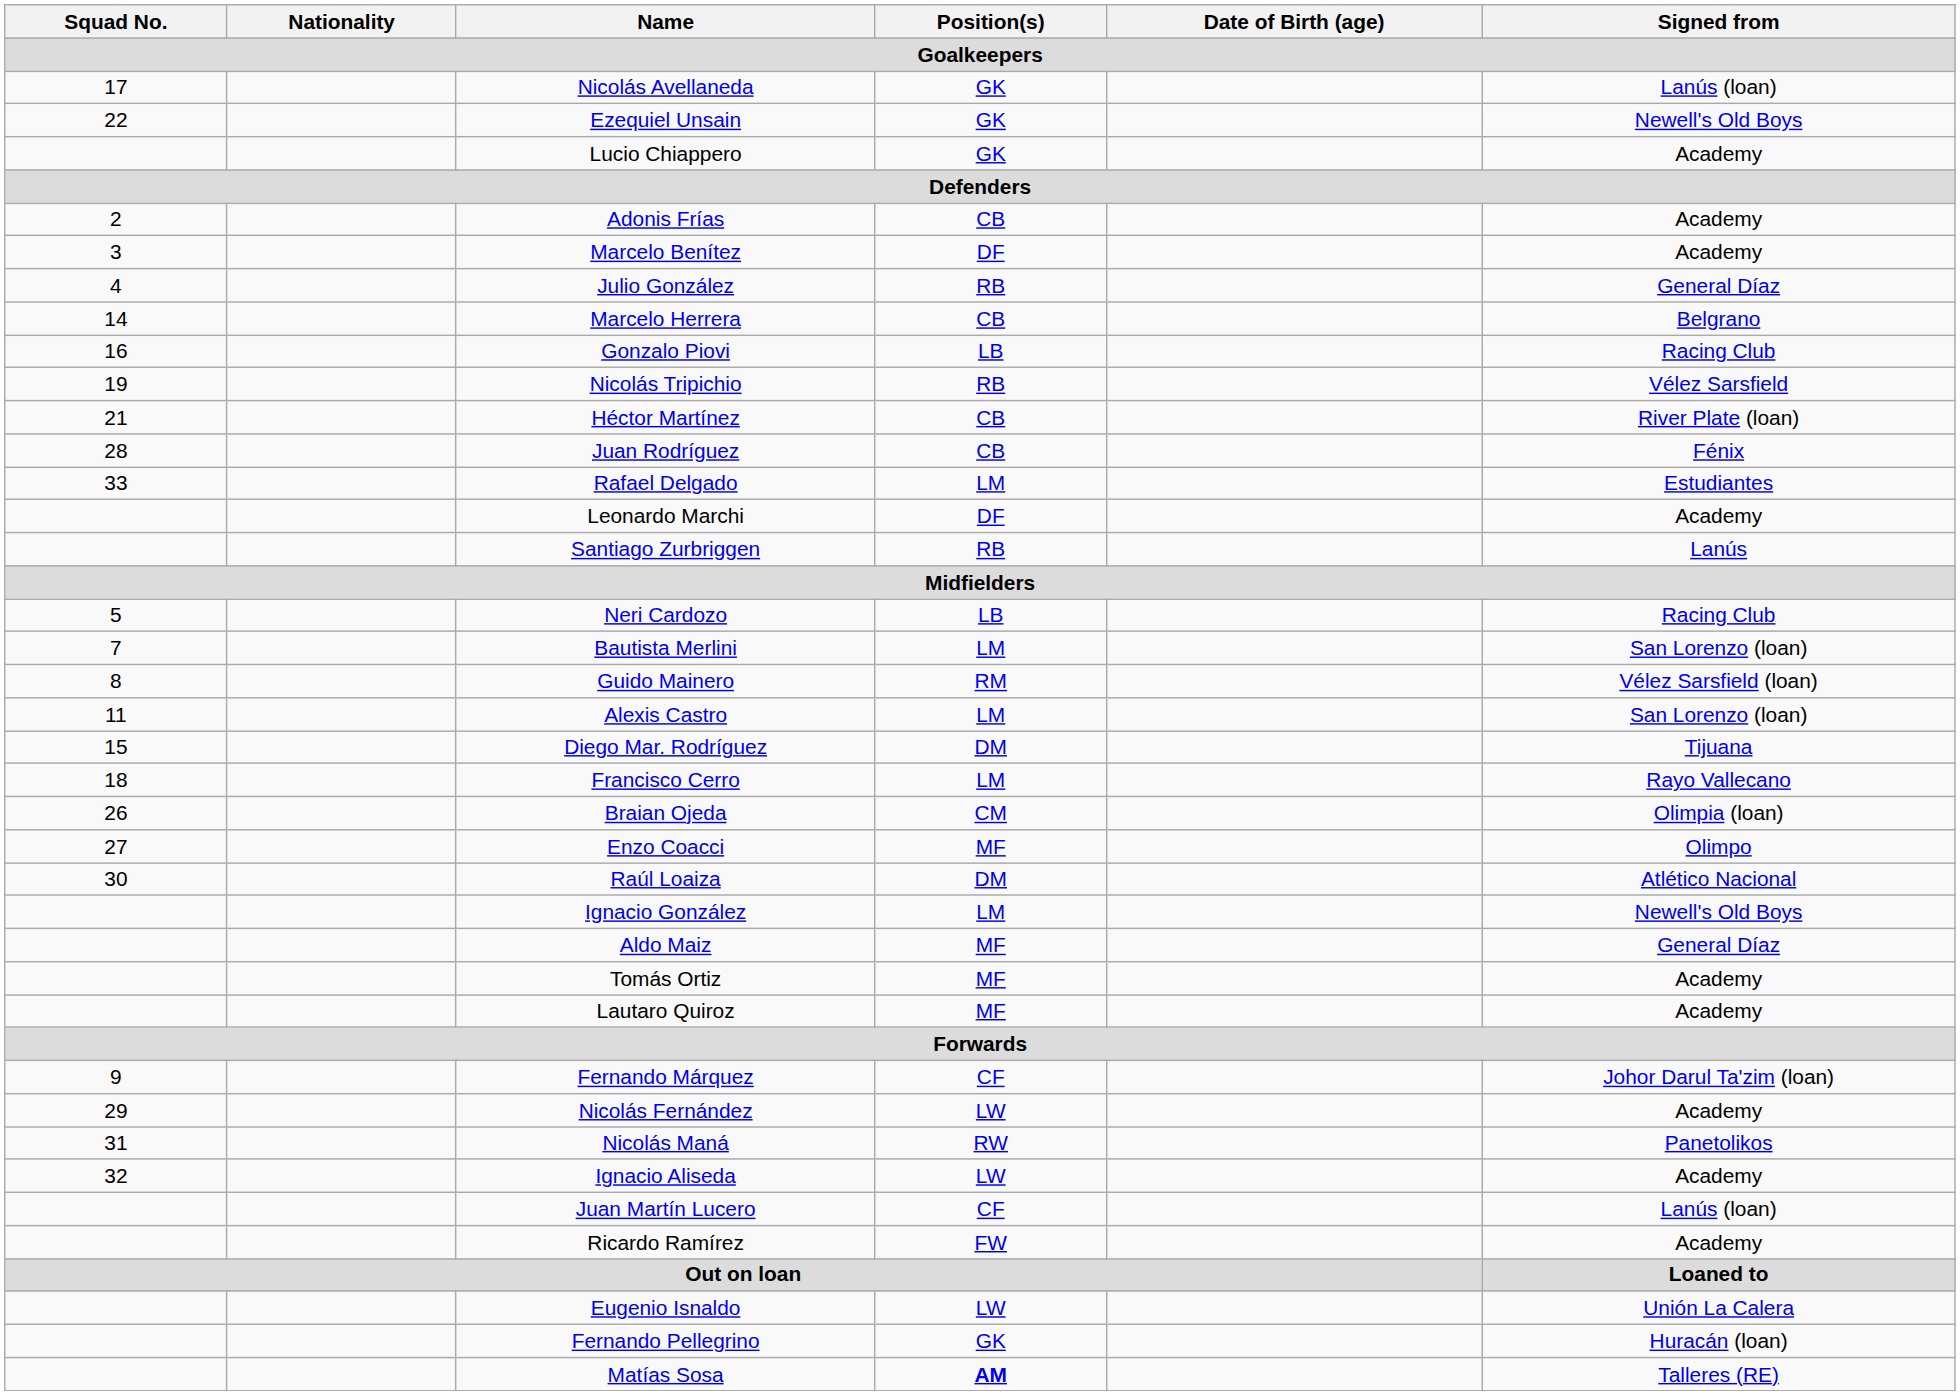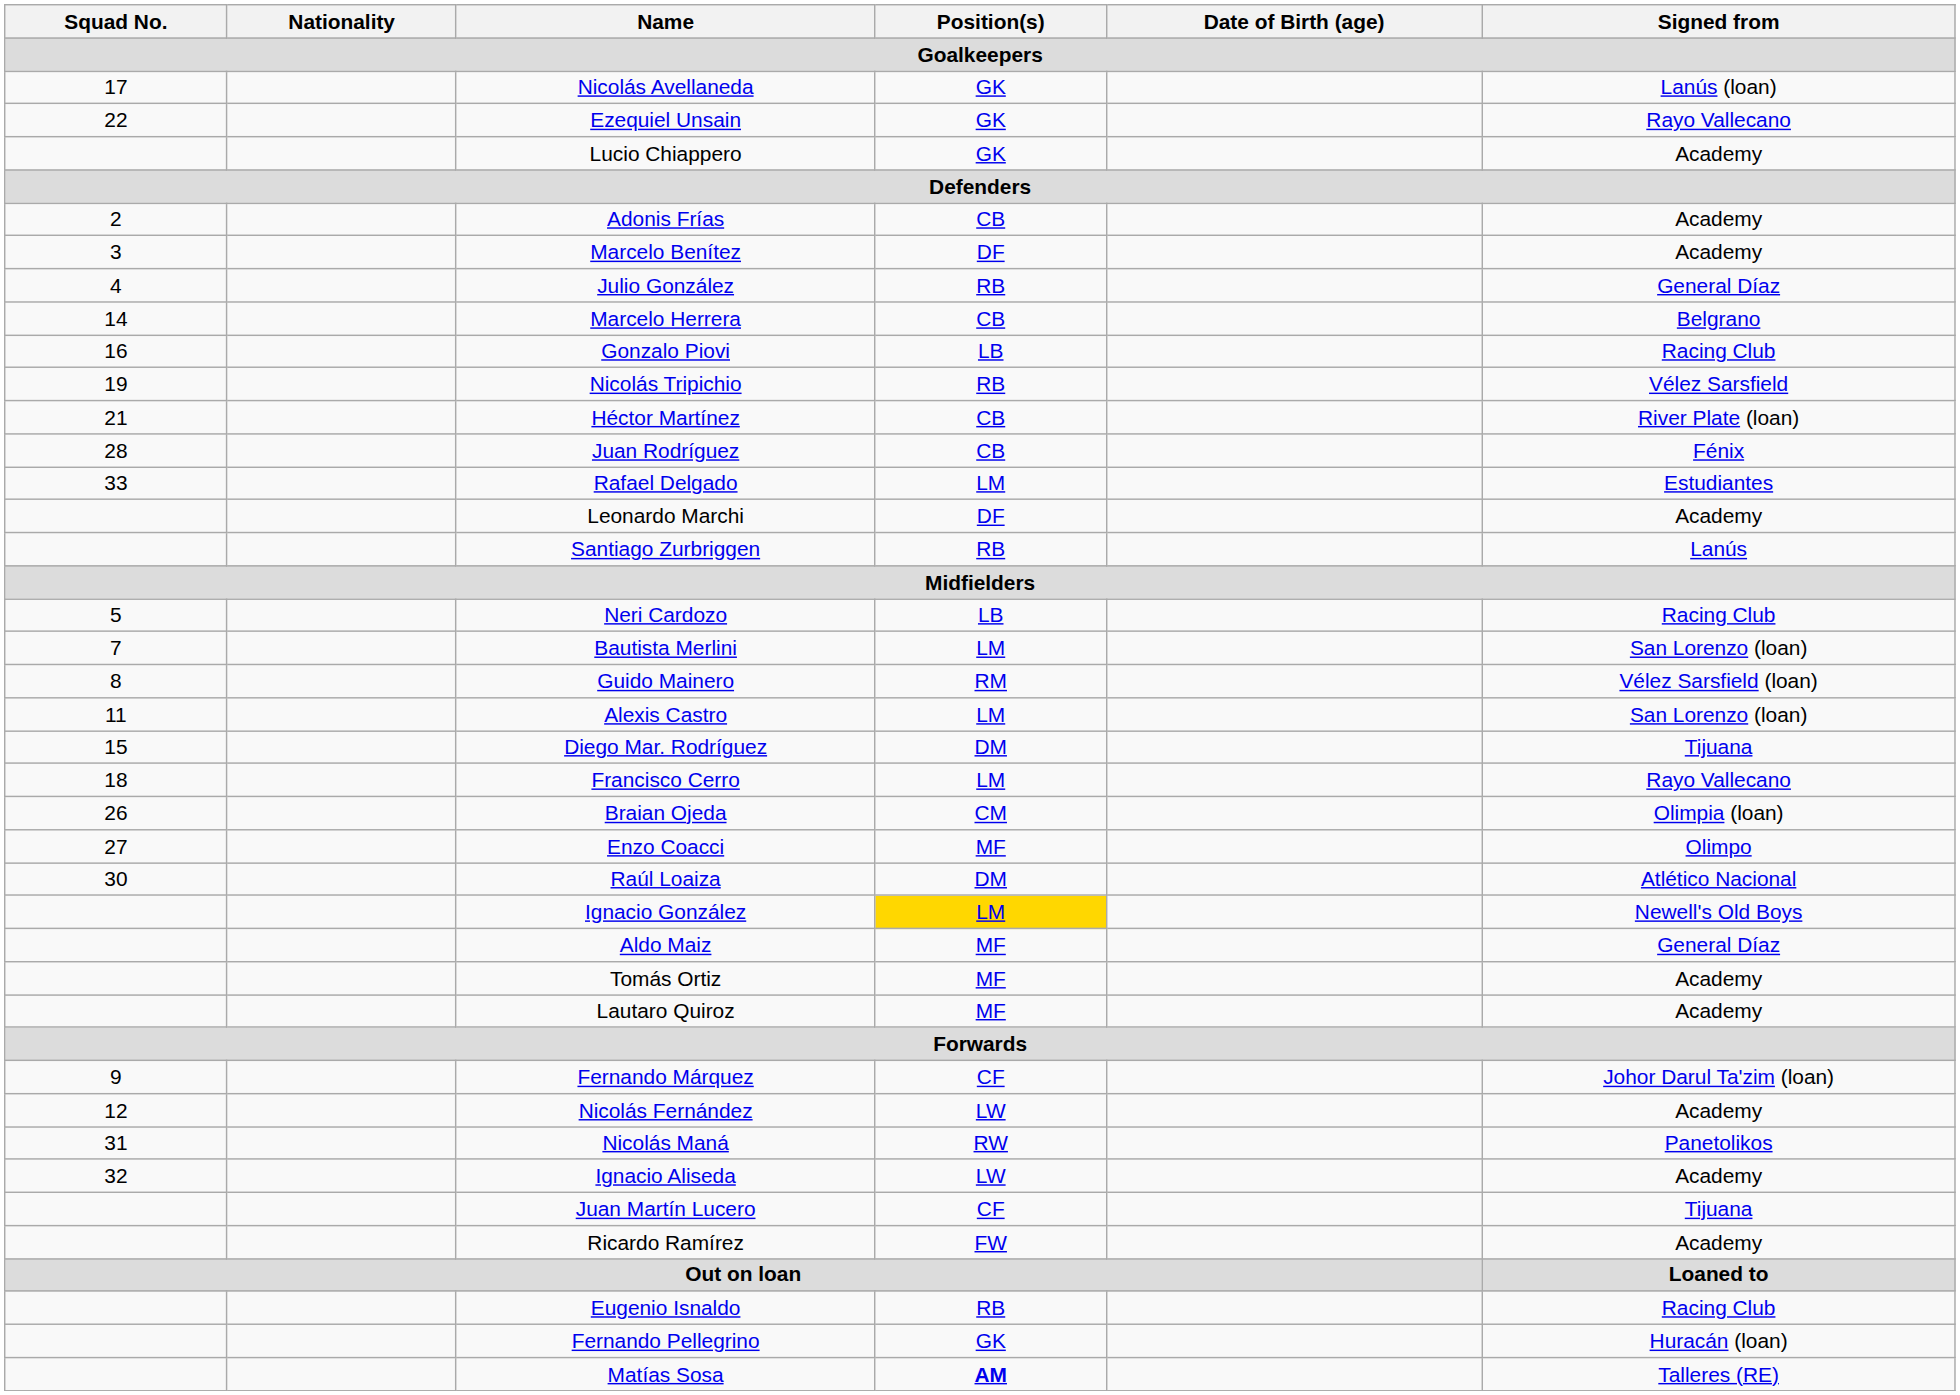Ezequiel Unsain | Signed from / Goalkeepers: Newell's Old Boys -> Rayo Vallecano
Ignacio González | Position(s) / Goalkeepers: no background -> gold background
Nicolás Fernández | Squad No. / Goalkeepers: 29 -> 12
Juan Martín Lucero | Signed from / Goalkeepers: Lanús (loan) -> Tijuana
Eugenio Isnaldo | Position(s) / Goalkeepers: LW -> RB
Eugenio Isnaldo | Signed from / Goalkeepers: Unión La Calera -> Racing Club
